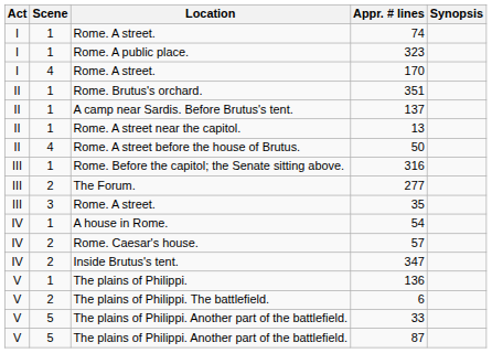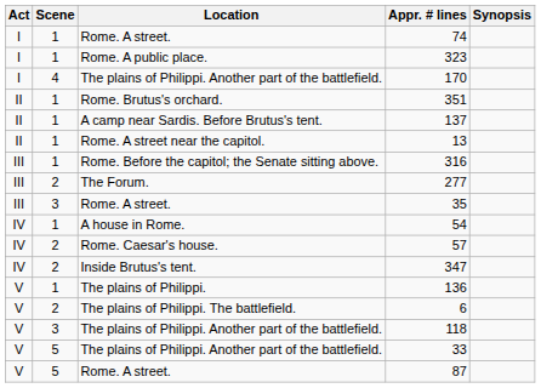170 | Location: Rome. A street. -> The plains of Philippi. Another part of the battlefield.
- row: II | 4 | Rome. A street before the house of Brutus. | 50
+ row: V | 3 | The plains of Philippi. Another part of the battlefield. | 118
87 | Location: The plains of Philippi. Another part of the battlefield. -> Rome. A street.
